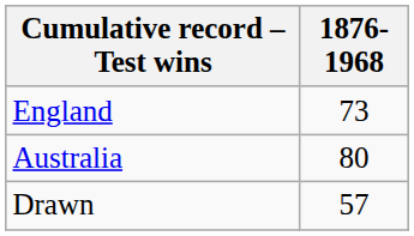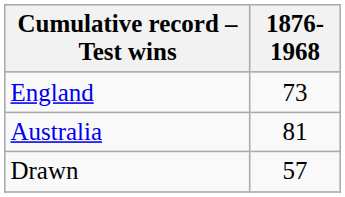Australia | 1876-1968: 80 -> 81
